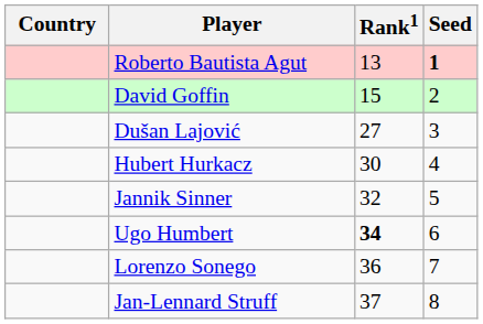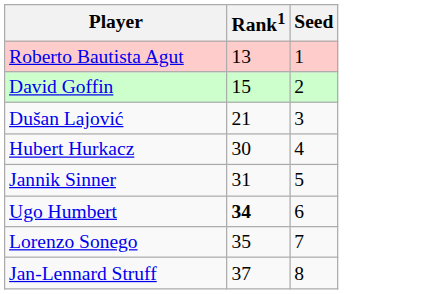- column: Country
Roberto Bautista Agut | Seed: bold -> normal
Dušan Lajović | Rank1: 27 -> 21
Jannik Sinner | Rank1: 32 -> 31
Lorenzo Sonego | Rank1: 36 -> 35
